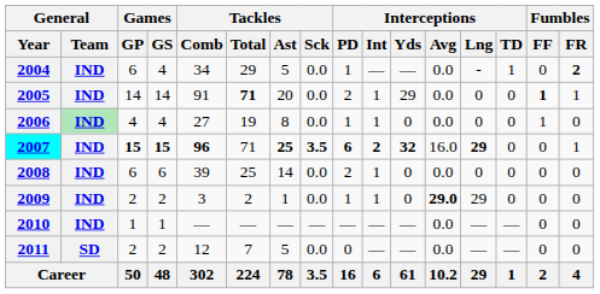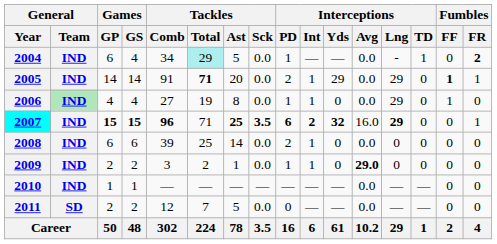2004 | Tackles / Total: no background -> paleturquoise background
2005 | Interceptions / Lng: 0 -> 29
2006 | Interceptions / Lng: 0 -> 29
2009 | Interceptions / Lng: 29 -> 0
